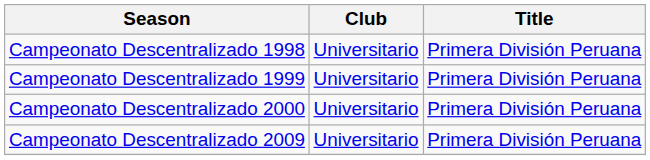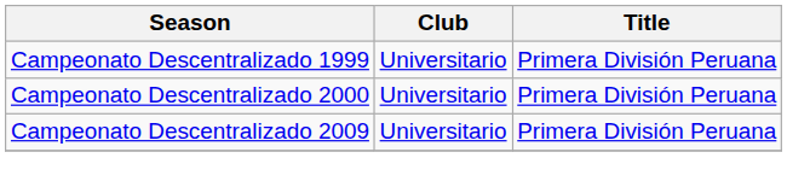- row: Campeonato Descentralizado 1998 | Universitario | Primera División Peruana
